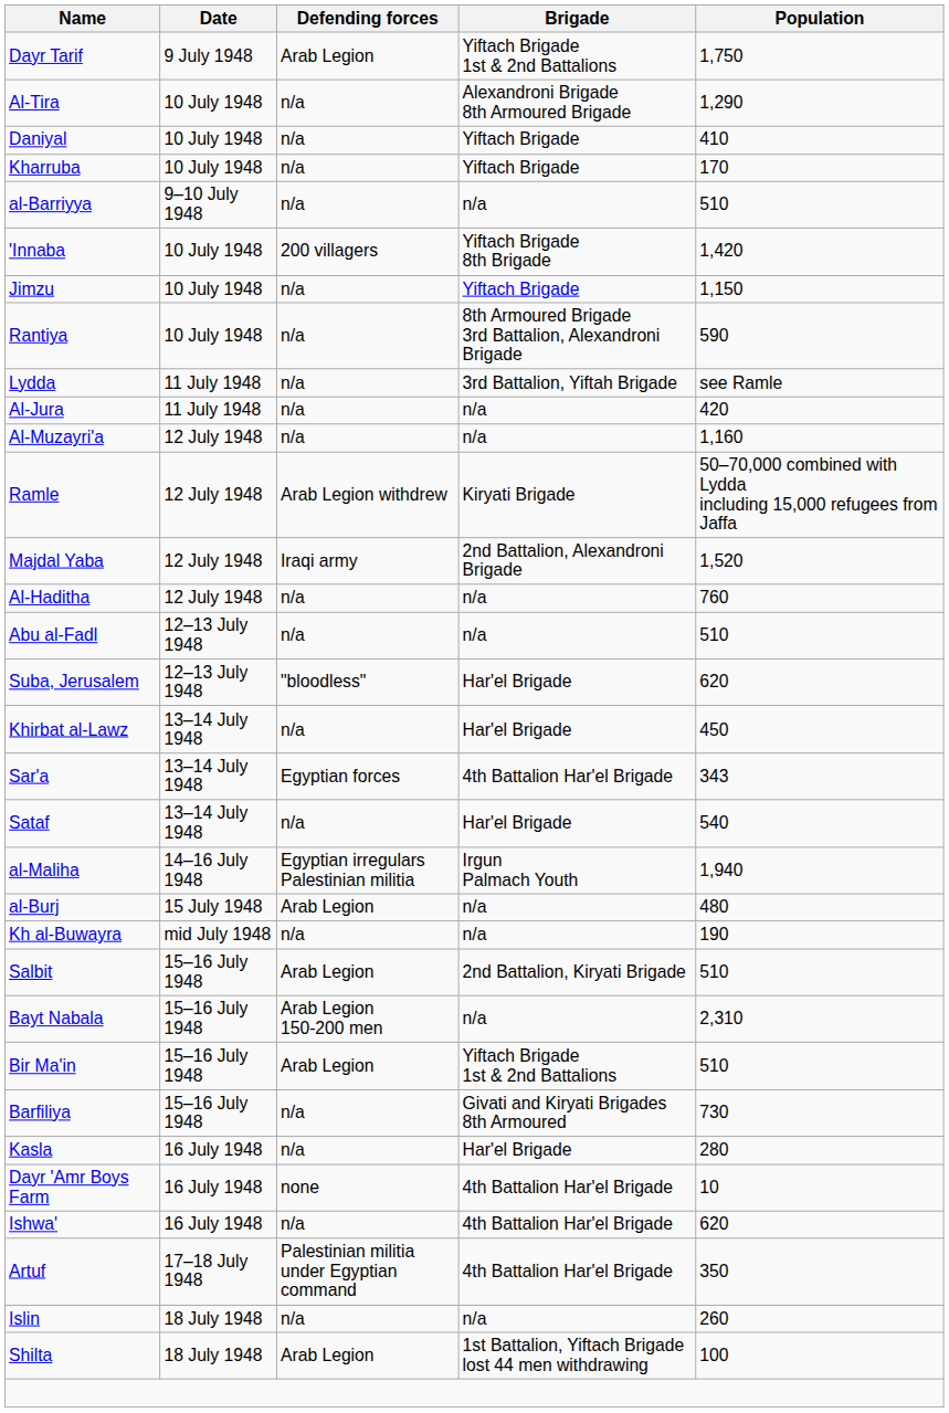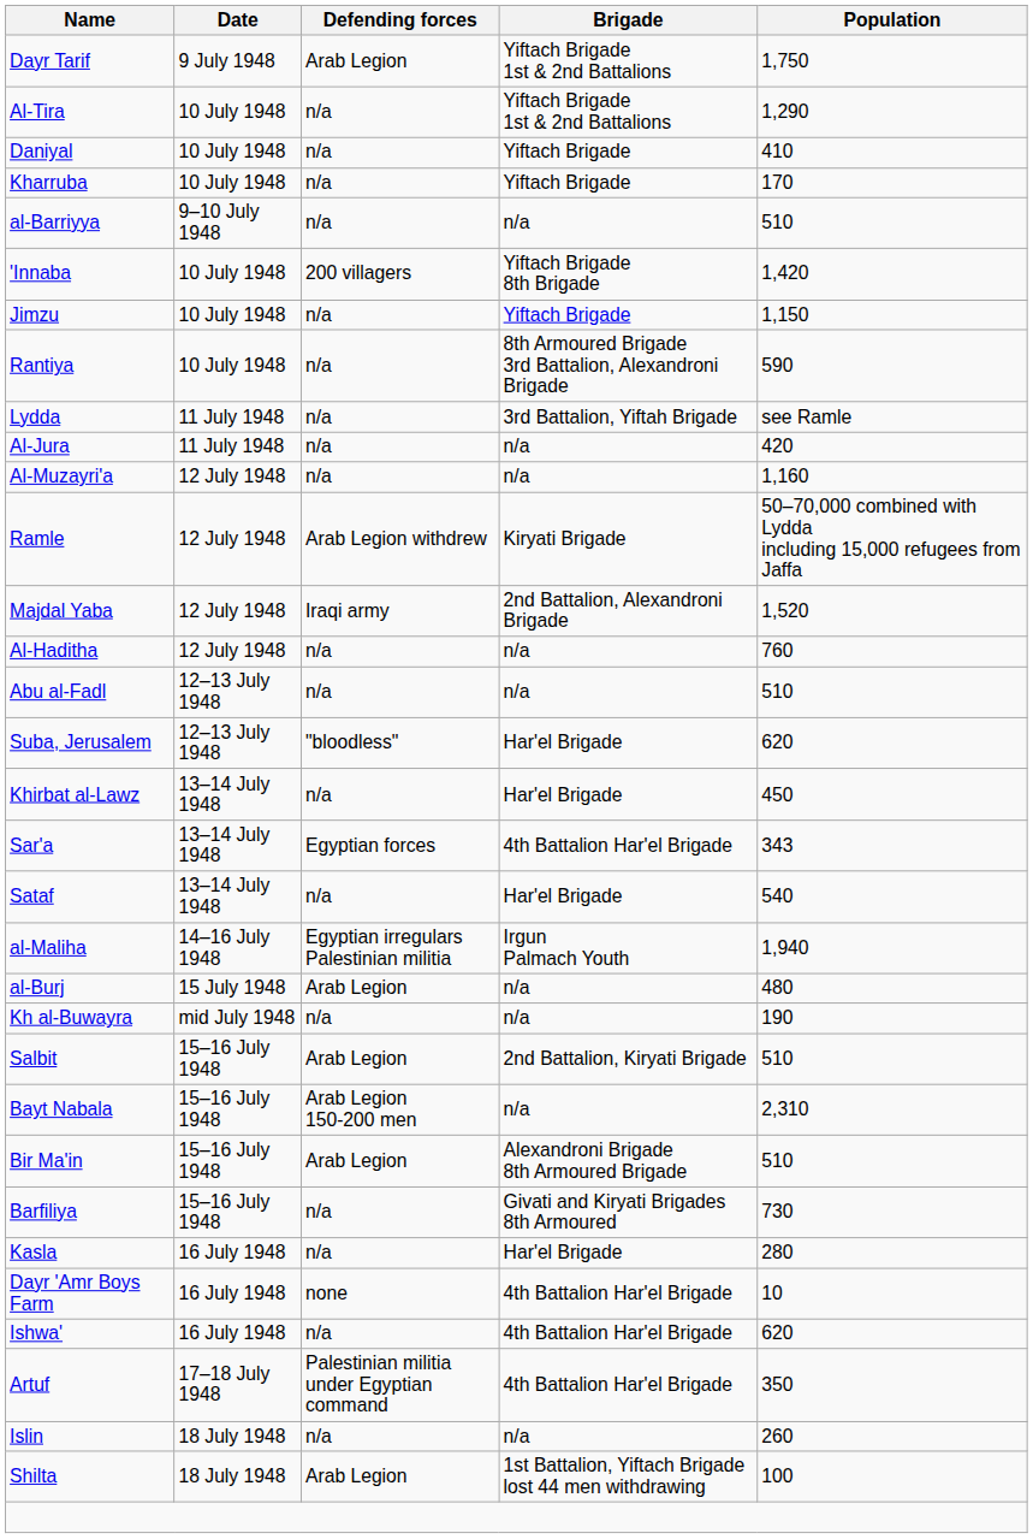Al-Tira | Brigade: Alexandroni Brigade 8th Armoured Brigade -> Yiftach Brigade 1st & 2nd Battalions
Bir Ma'in | Brigade: Yiftach Brigade 1st & 2nd Battalions -> Alexandroni Brigade 8th Armoured Brigade
